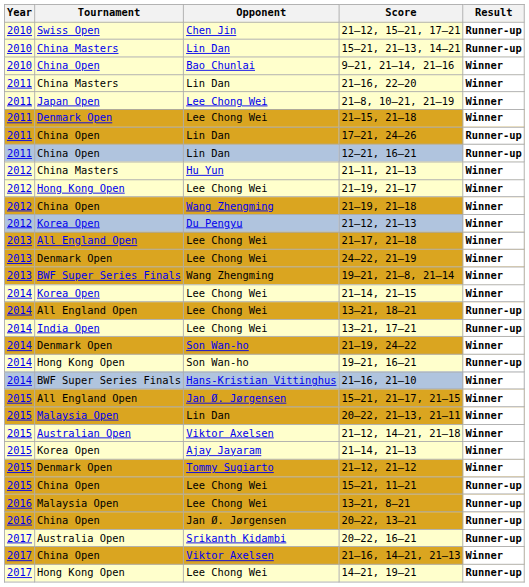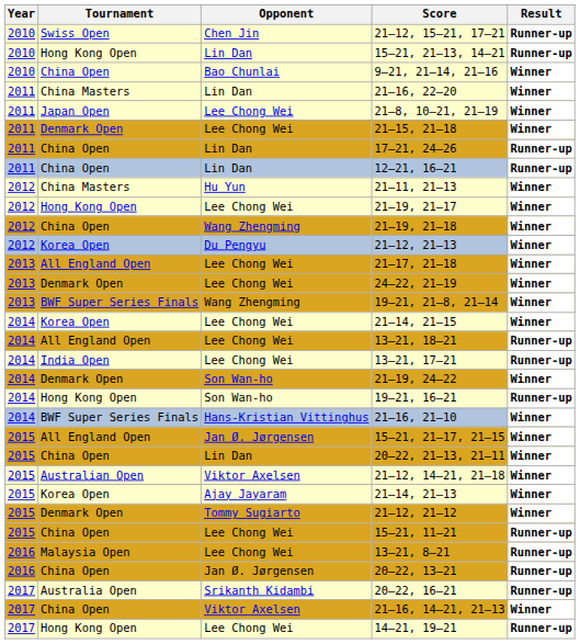15–21, 21–13, 14–21 | Tournament: China Masters -> Hong Kong Open
20–22, 21–13, 21–11 | Tournament: Malaysia Open -> China Open
